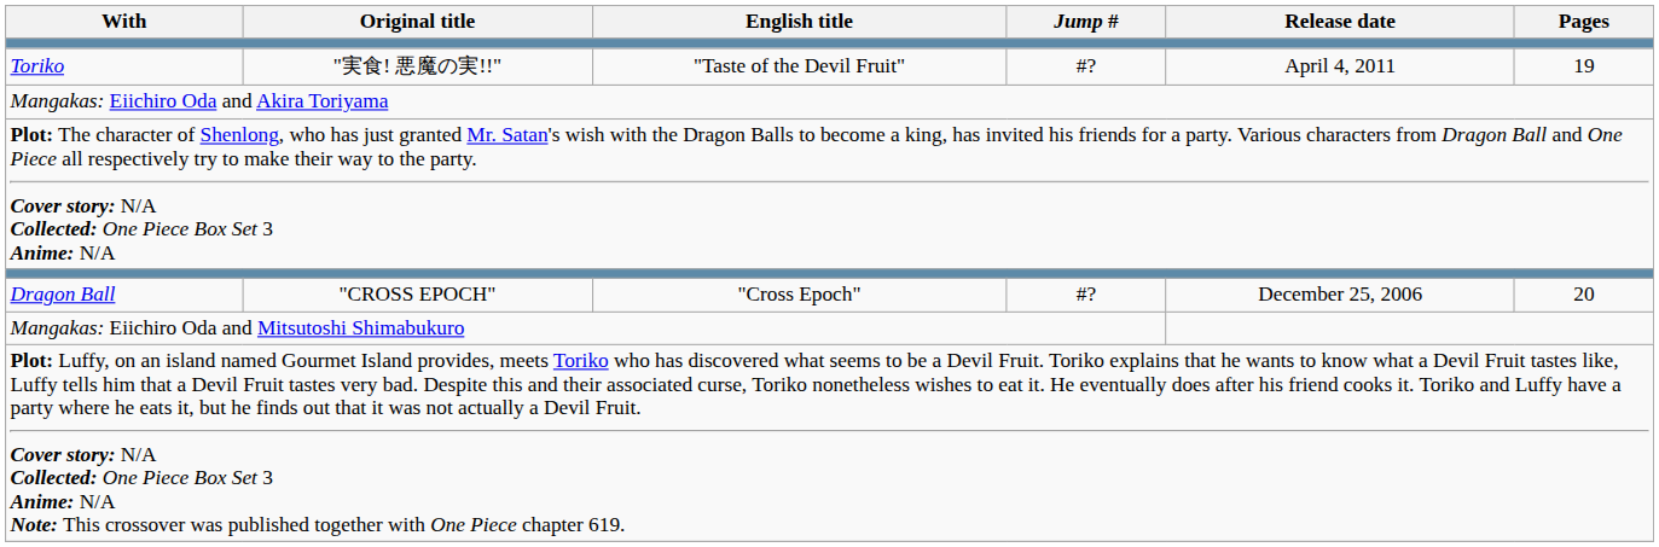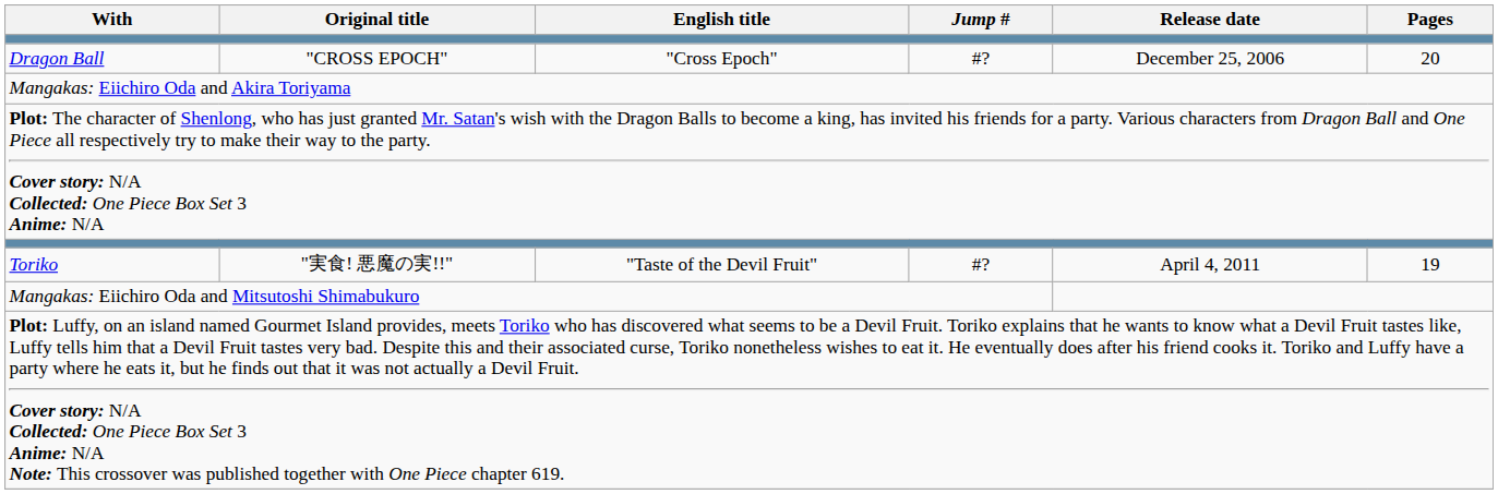rows swapped: Dragon Ball <-> Toriko
